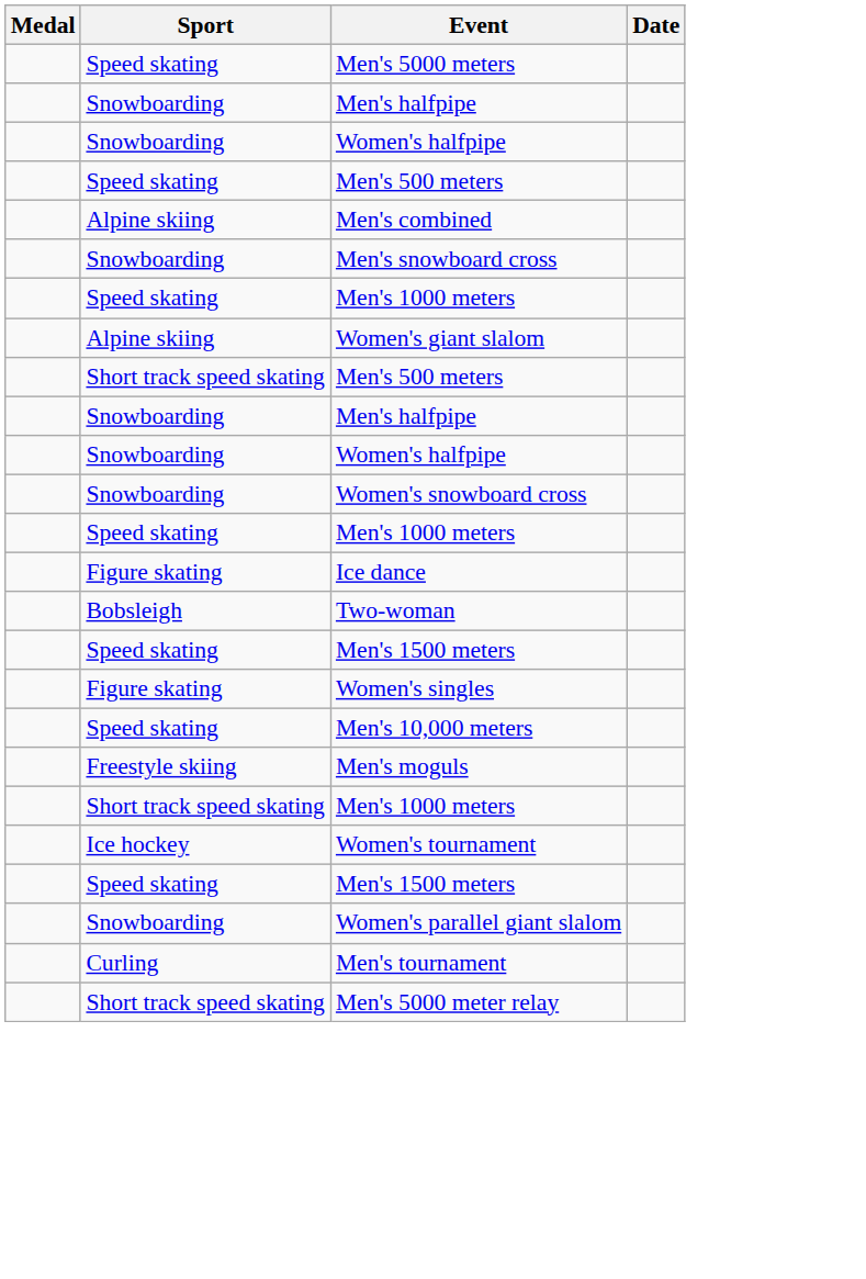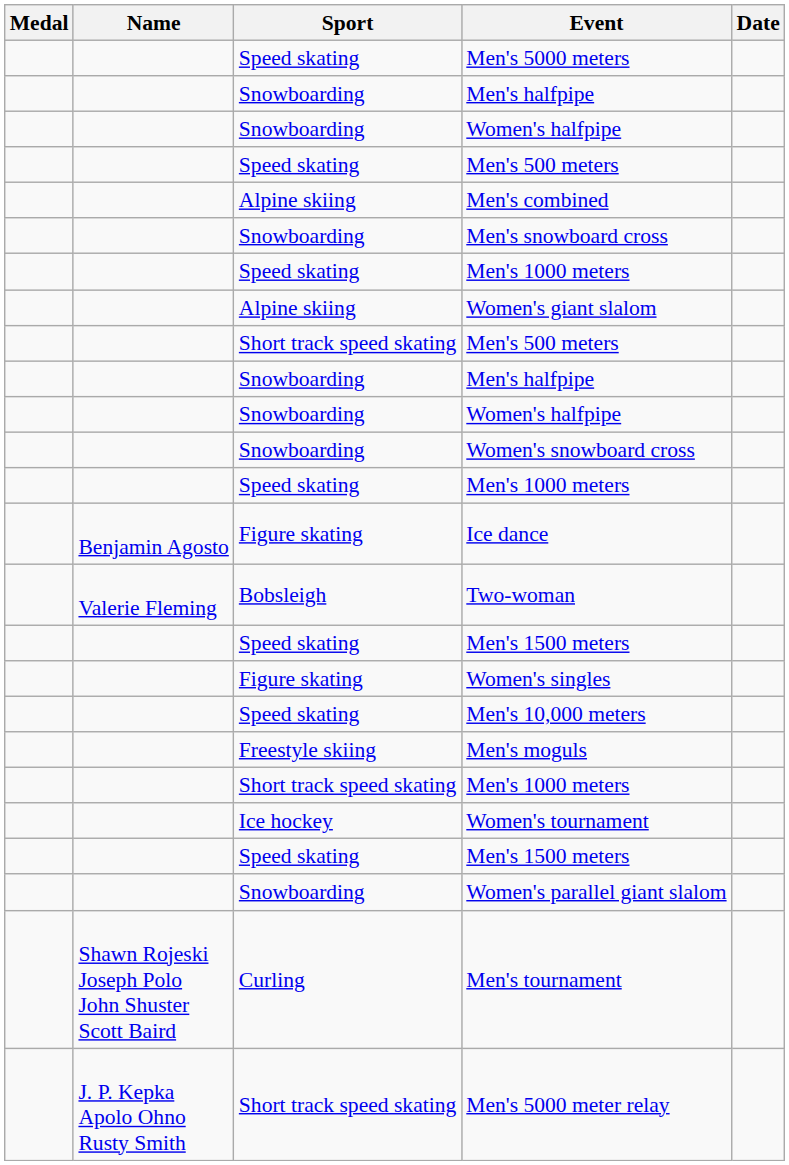+ column: Name | Benjamin Agosto | Valerie Fleming | Shawn Rojeski Joseph Polo John Shuster Scott Baird | J. P. Kepka Apolo Ohno Rusty Smith
